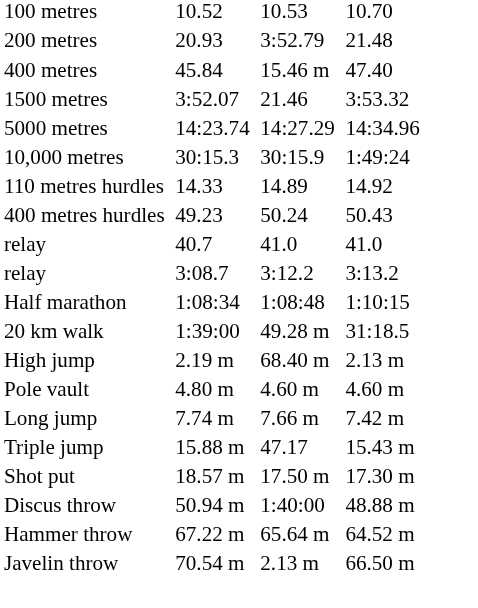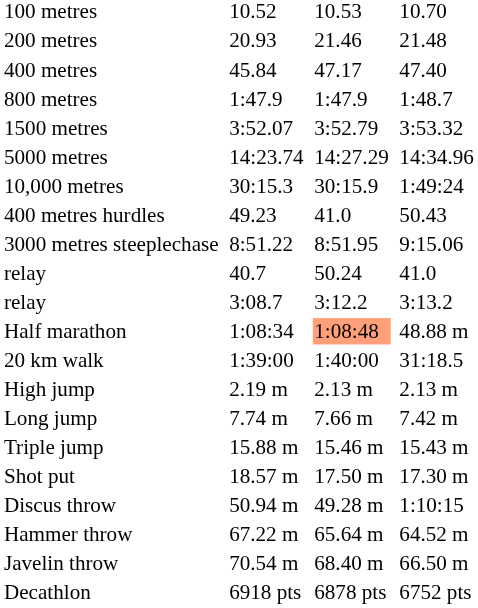200 metres | column 5: 3:52.79 -> 21.46
400 metres | column 5: 15.46 m -> 47.17
+ row: 800 metres | 1:47.9 | 1:47.9 | 1:48.7
1500 metres | column 5: 21.46 -> 3:52.79
- row: 110 metres hurdles | 14.33 | 14.89 | 14.92
400 metres hurdles | column 5: 50.24 -> 41.0
+ row: 3000 metres steeplechase | 8:51.22 | 8:51.95 | 9:15.06
relay / 40.7 | column 5: 41.0 -> 50.24
Half marathon | column 5: no background -> lightsalmon background
Half marathon | column 7: 1:10:15 -> 48.88 m
20 km walk | column 5: 49.28 m -> 1:40:00
High jump | column 5: 68.40 m -> 2.13 m
- row: Pole vault | 4.80 m | 4.60 m | 4.60 m
Triple jump | column 5: 47.17 -> 15.46 m
Discus throw | column 5: 1:40:00 -> 49.28 m
Discus throw | column 7: 48.88 m -> 1:10:15
Javelin throw | column 5: 2.13 m -> 68.40 m
+ row: Decathlon | 6918 pts | 6878 pts | 6752 pts
